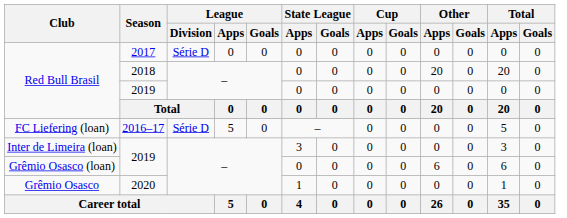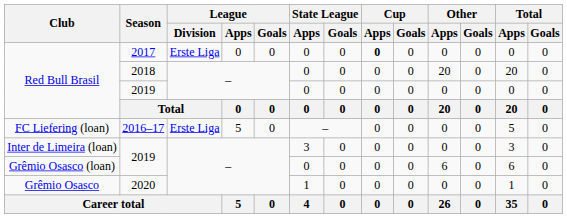Red Bull Brasil / 2017 | League / Division: Série D -> Erste Liga
Red Bull Brasil / 2017 | Cup / Apps: normal -> bold
FC Liefering (loan) | League / Division: Série D -> Erste Liga
